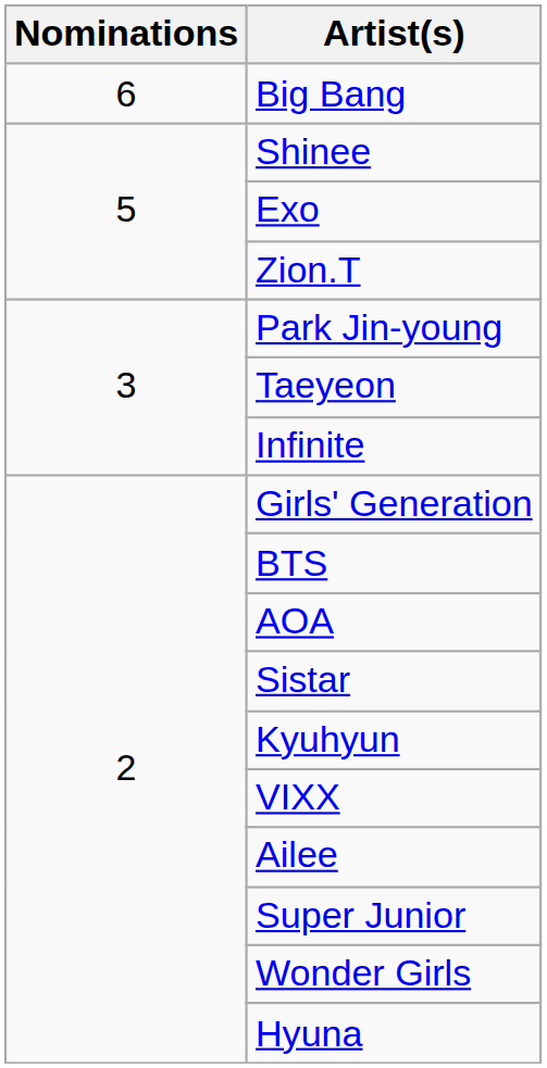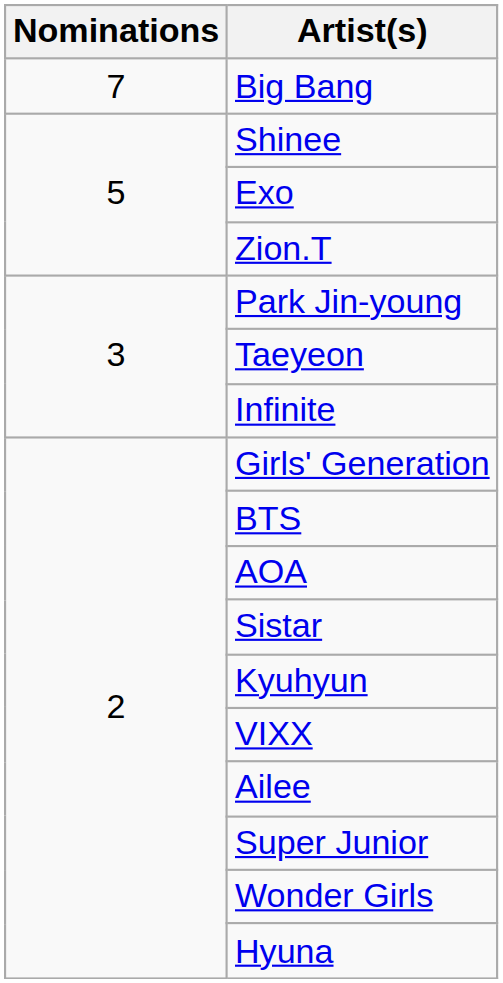Big Bang | Nominations: 6 -> 7
